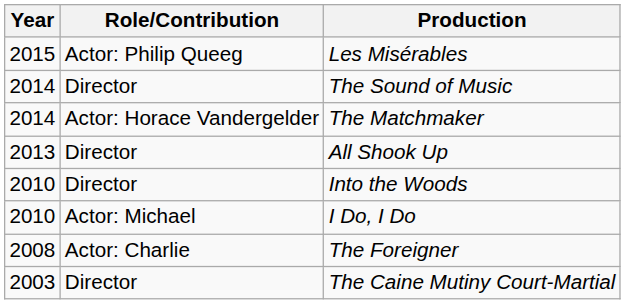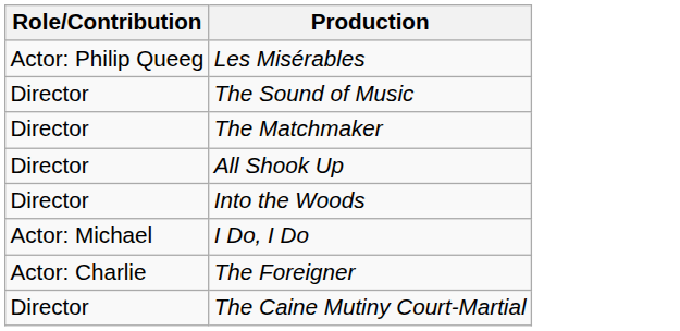- column: Year | 2015 | 2014 | 2014 | 2013 | 2010 | 2010 | 2008 | 2003
The Matchmaker | Role/Contribution: Actor: Horace Vandergelder -> Director
